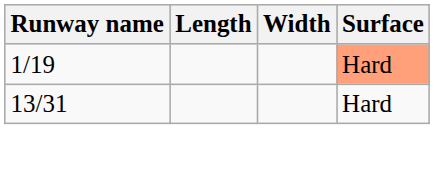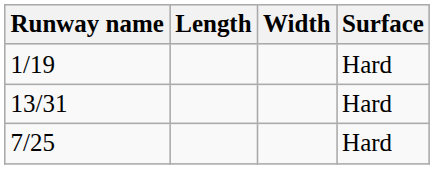1/19 | Surface: lightsalmon background -> no background
+ row: 7/25 | Hard
